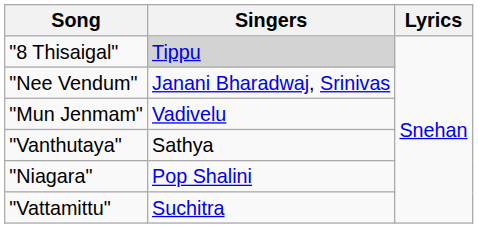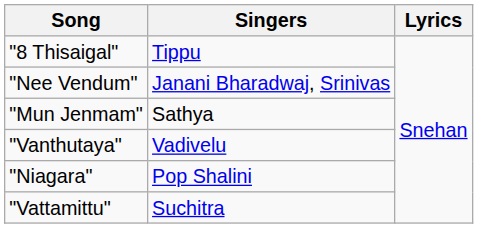"8 Thisaigal" | Singers: lightgrey background -> no background
"Mun Jenmam" | Singers: Vadivelu -> Sathya
"Vanthutaya" | Singers: Sathya -> Vadivelu
